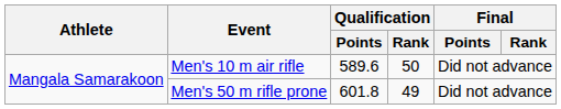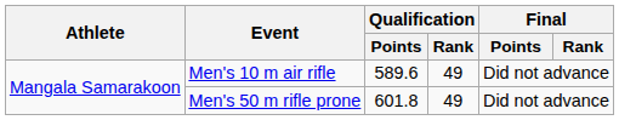Men's 10 m air rifle | Qualification / Rank: 50 -> 49
